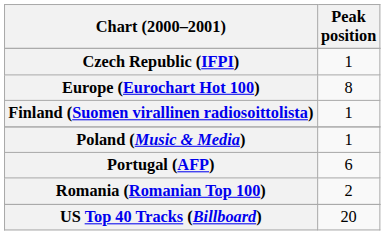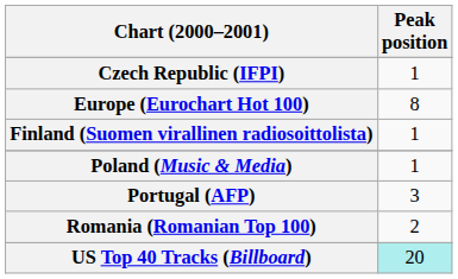Portugal (AFP) | Peak position: 6 -> 3
US Top 40 Tracks (Billboard) | Peak position: no background -> paleturquoise background
